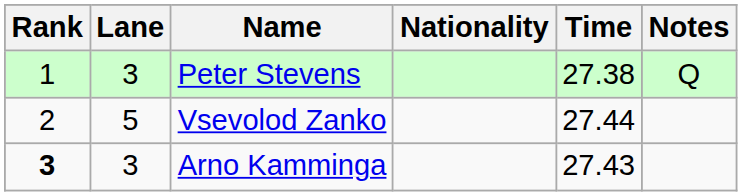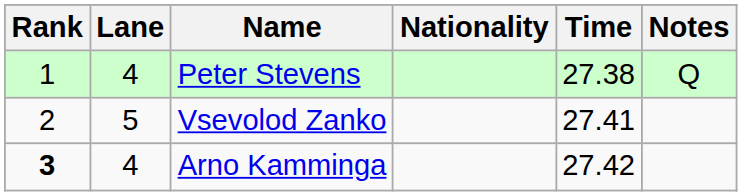Peter Stevens | Lane: 3 -> 4
Vsevolod Zanko | Time: 27.44 -> 27.41
Arno Kamminga | Lane: 3 -> 4
Arno Kamminga | Time: 27.43 -> 27.42
